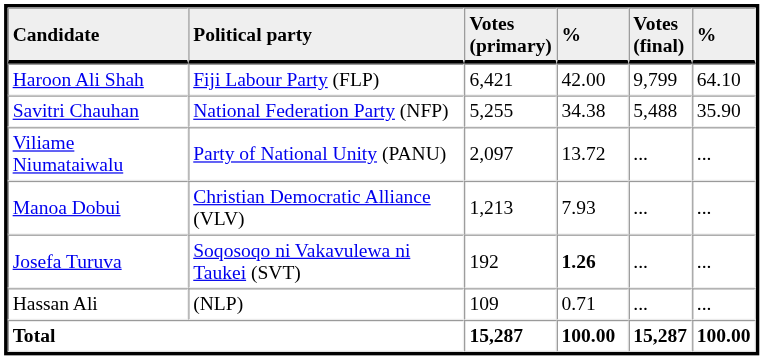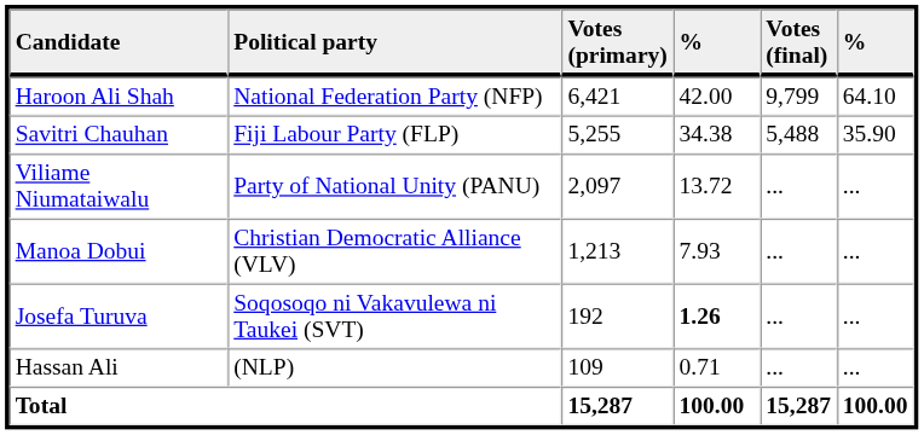Haroon Ali Shah | Political party: Fiji Labour Party (FLP) -> National Federation Party (NFP)
Savitri Chauhan | Political party: National Federation Party (NFP) -> Fiji Labour Party (FLP)
